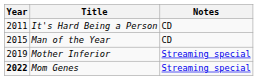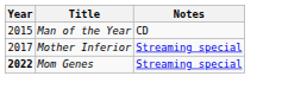- row: 2011 | It's Hard Being a Person | CD
Mother Inferior | Year: 2019 -> 2017
